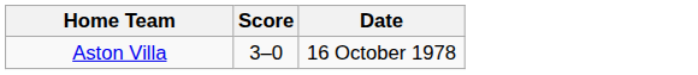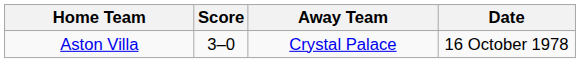+ column: Away Team | Crystal Palace
